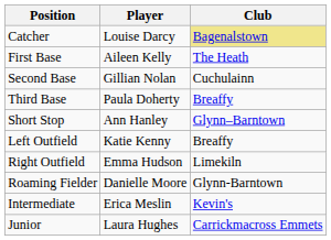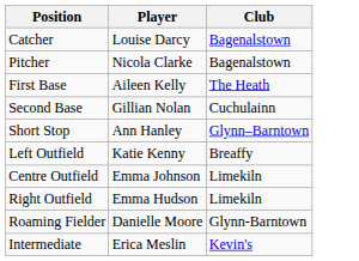Catcher | Club: khaki background -> no background
+ row: Pitcher | Nicola Clarke | Bagenalstown
- row: Third Base | Paula Doherty | Breaffy
+ row: Centre Outfield | Emma Johnson | Limekiln
- row: Junior | Laura Hughes | Carrickmacross Emmets
